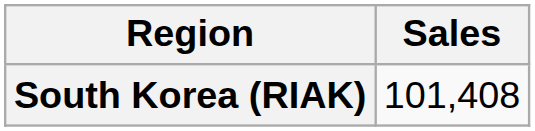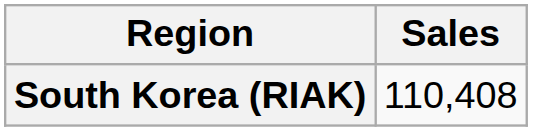South Korea (RIAK) | Sales: 101,408 -> 110,408
